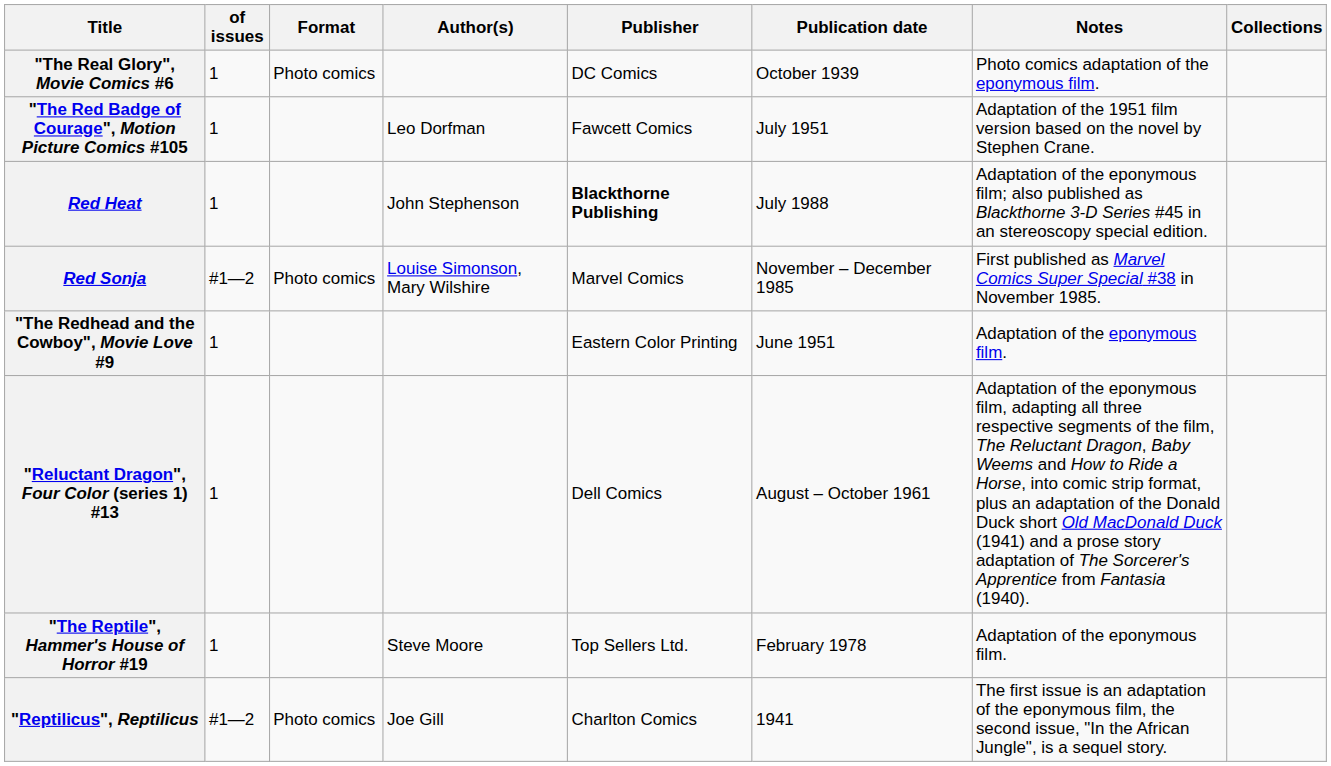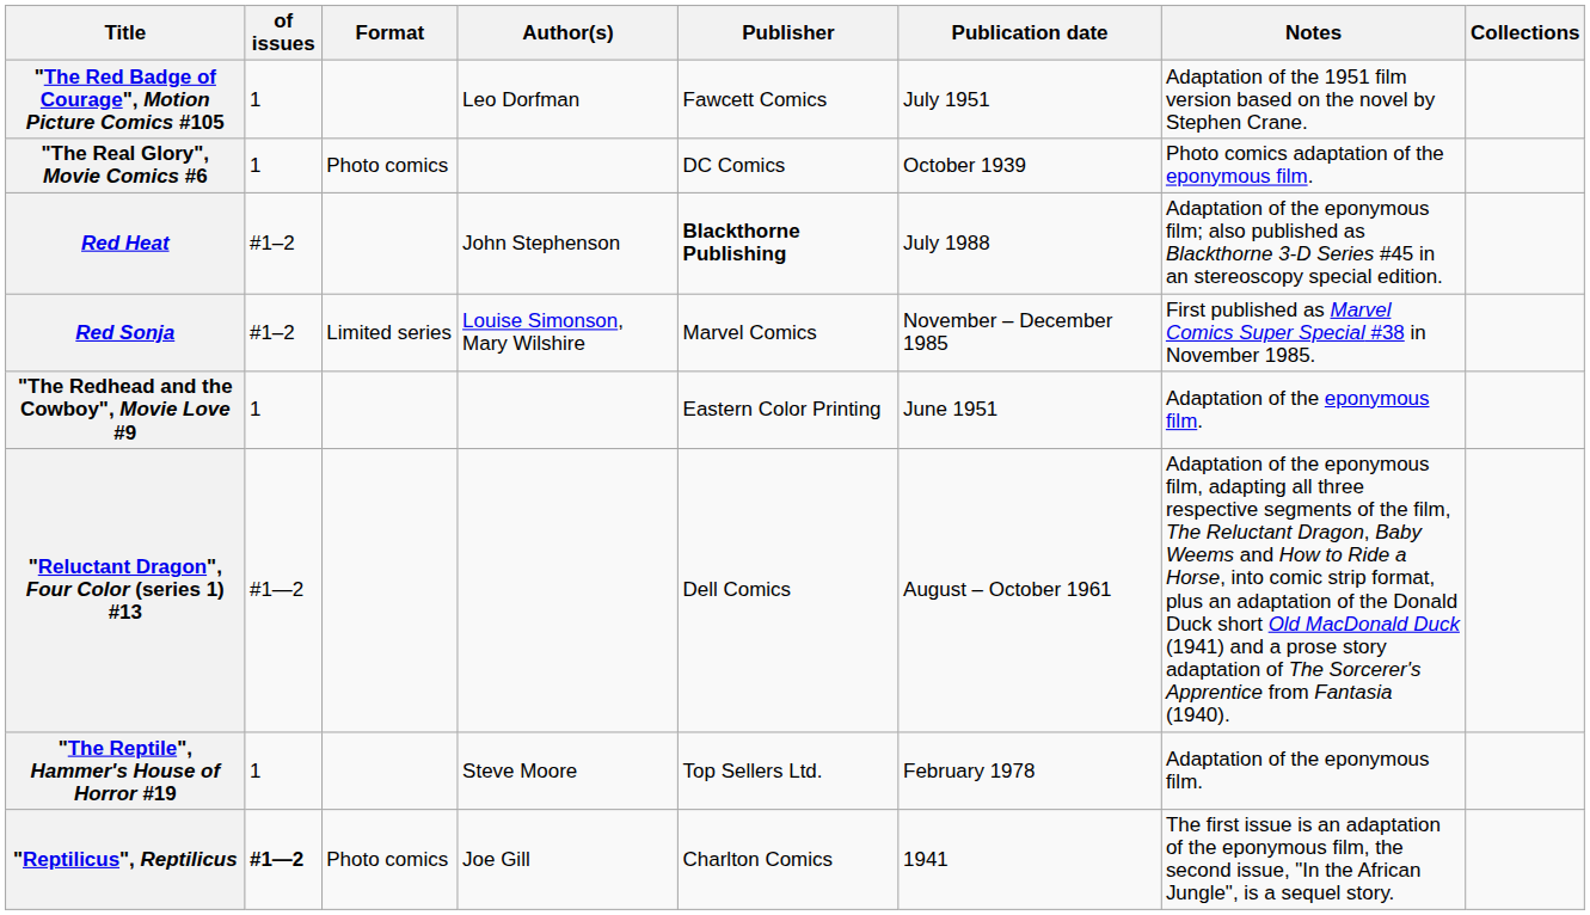rows swapped: "The Real Glory", Movie Comics #6 <-> "The Red Badge of Courage", Motion Picture Comics #105
Red Heat | of issues: 1 -> #1–2
Red Sonja | of issues: #1—2 -> #1–2
Red Sonja | Format: Photo comics -> Limited series
"Reluctant Dragon", Four Color (series 1) #13 | of issues: 1 -> #1—2
"Reptilicus", Reptilicus | of issues: normal -> bold
